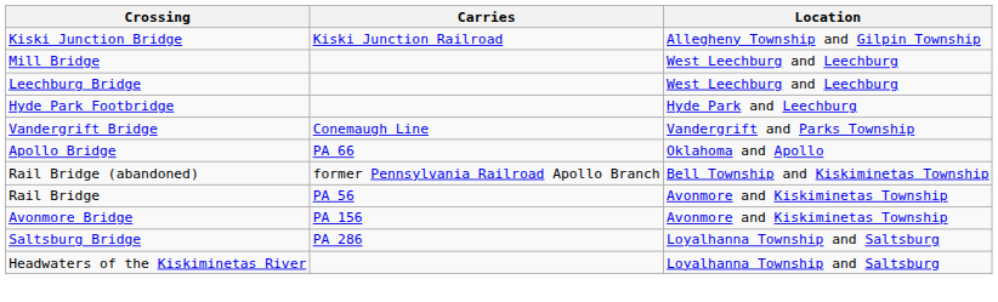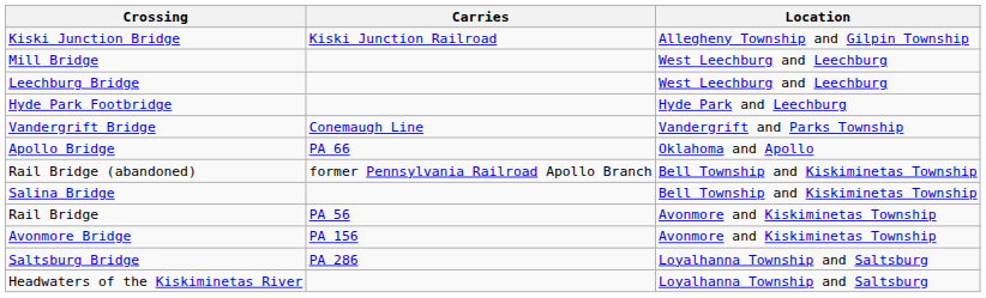+ row: Salina Bridge | Bell Township and Kiskiminetas Township
